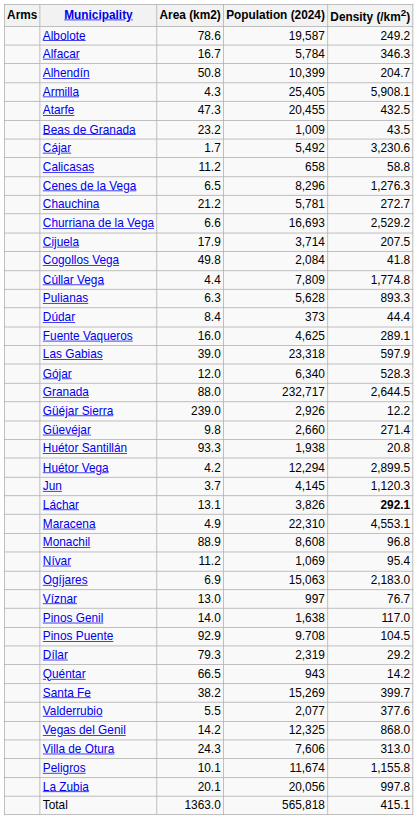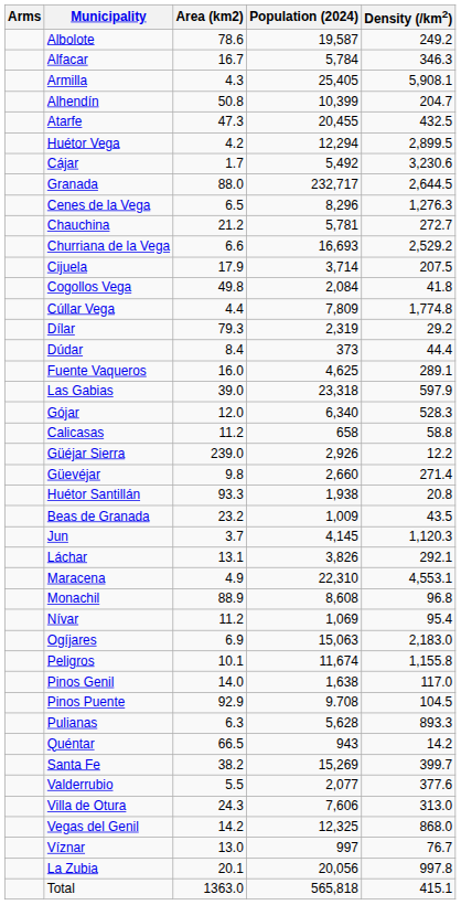rows swapped: Alhendín <-> Armilla
rows swapped: Beas de Granada <-> Huétor Vega
rows swapped: Calicasas <-> Granada
rows swapped: Dílar <-> Pulianas
Láchar | Density (/km2): bold -> normal
rows swapped: Peligros <-> Víznar
rows swapped: Vegas del Genil <-> Villa de Otura
